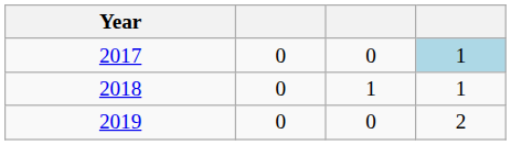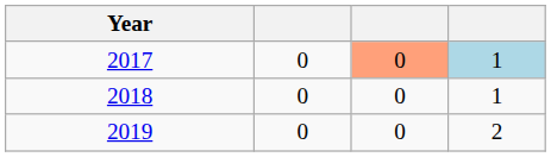2017 | column 3: no background -> lightsalmon background
2018 | column 3: 1 -> 0
